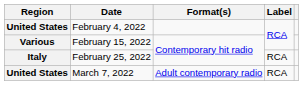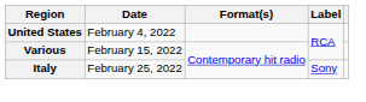February 25, 2022 | Label: RCA -> Sony
- row: United States | March 7, 2022 | Adult contemporary radio | RCA
